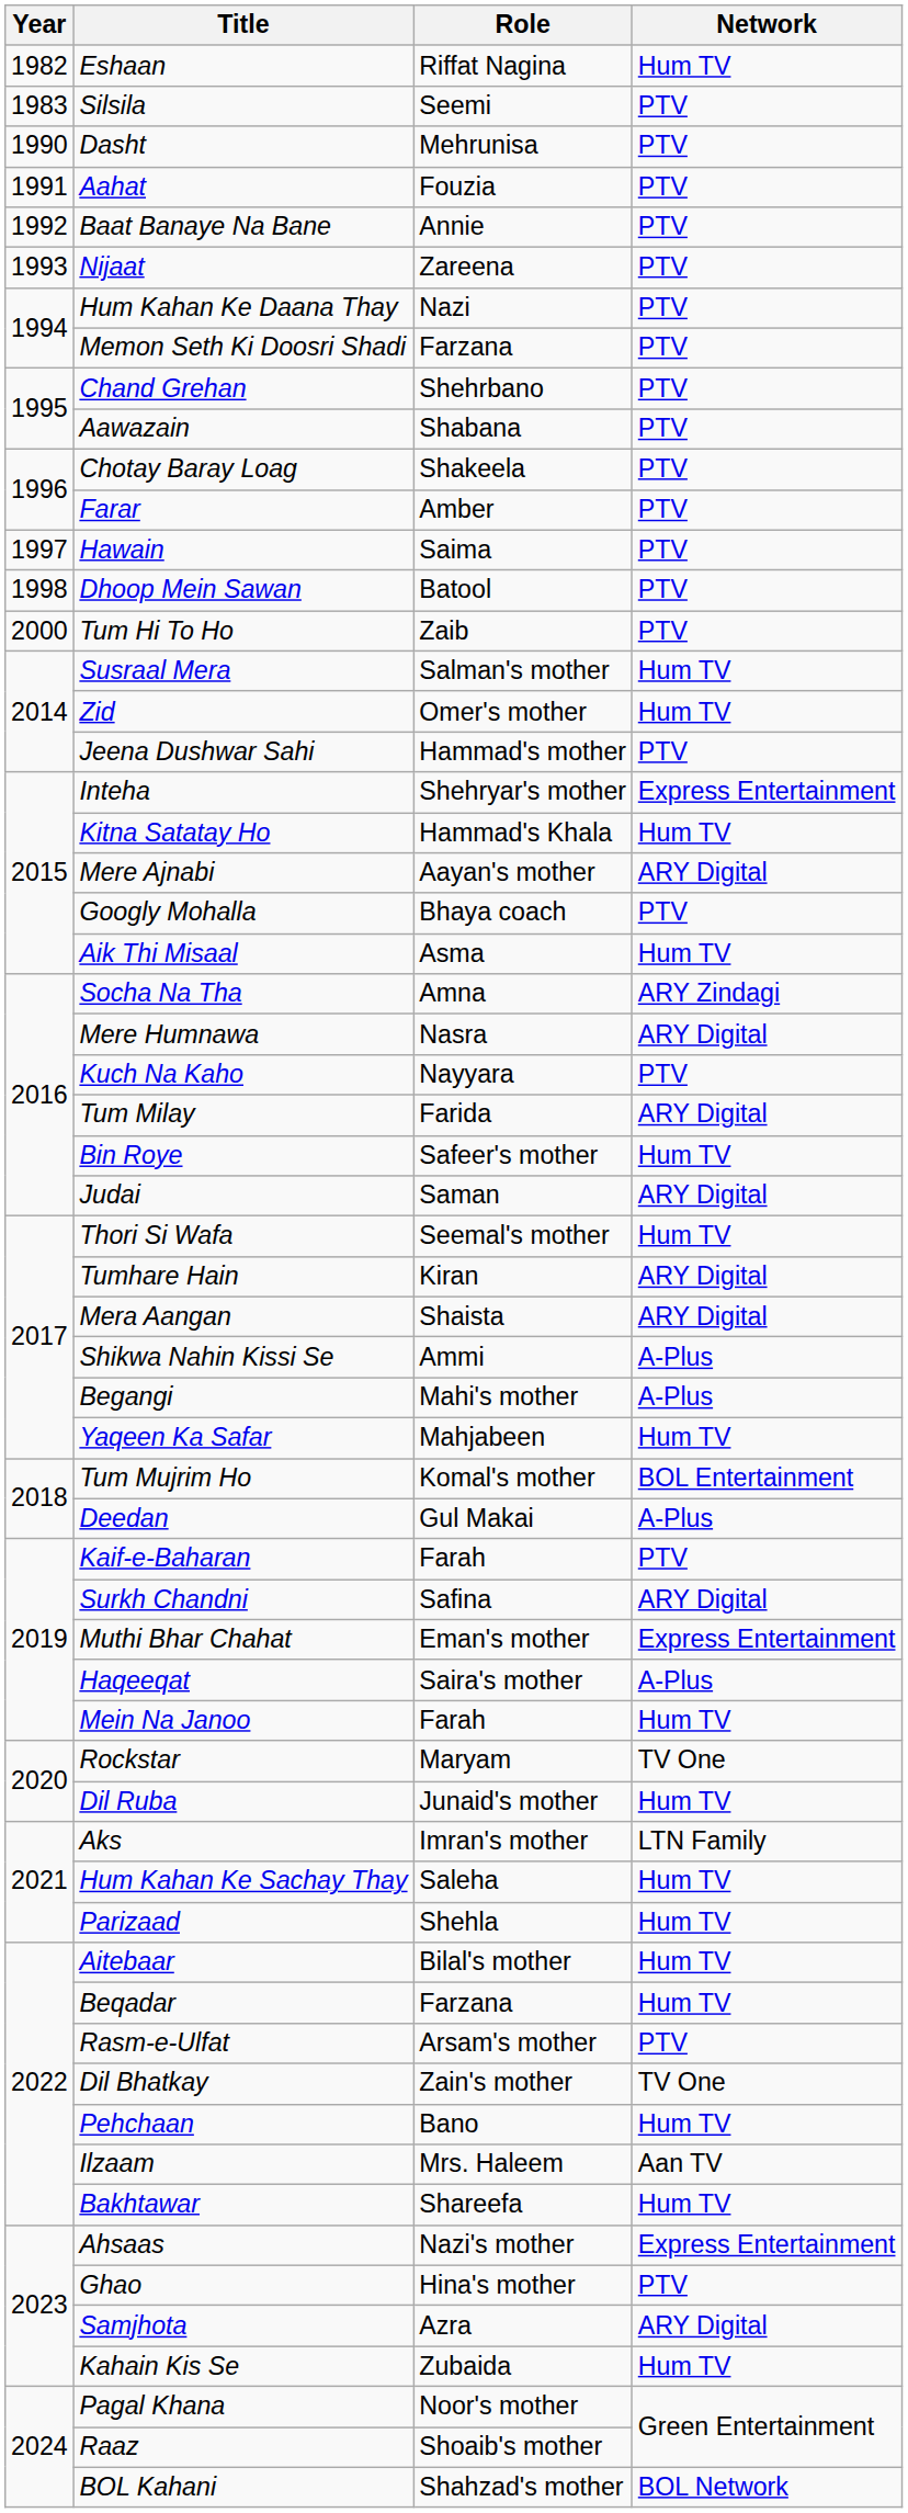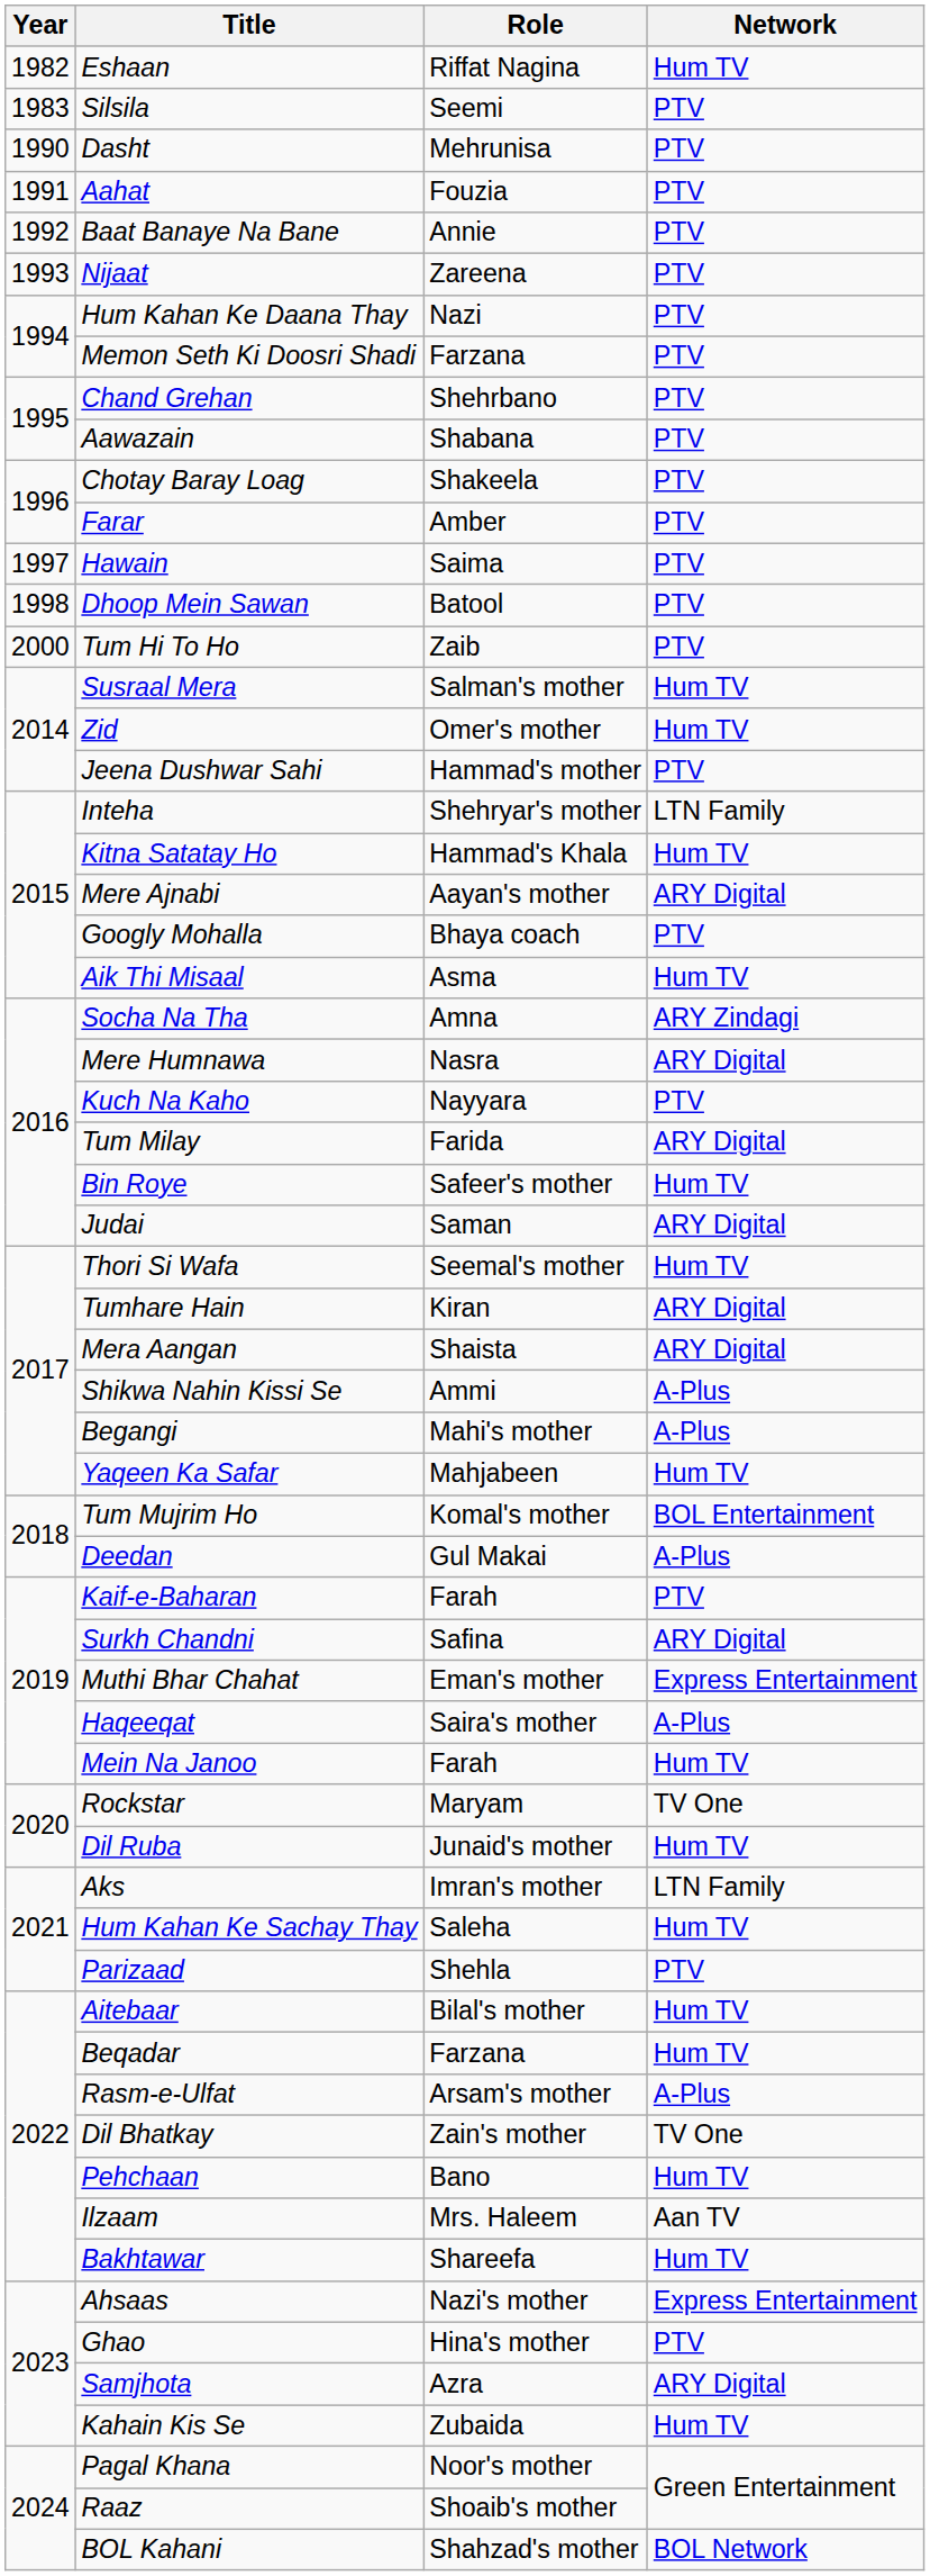Inteha | Network: Express Entertainment -> LTN Family
Parizaad | Network: Hum TV -> PTV
Rasm-e-Ulfat | Network: PTV -> A-Plus
